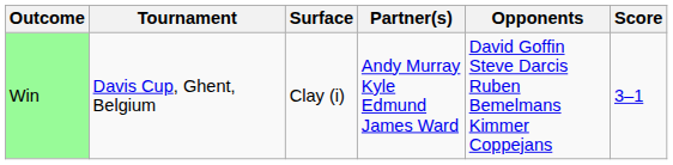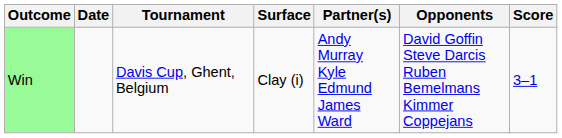+ column: Date
